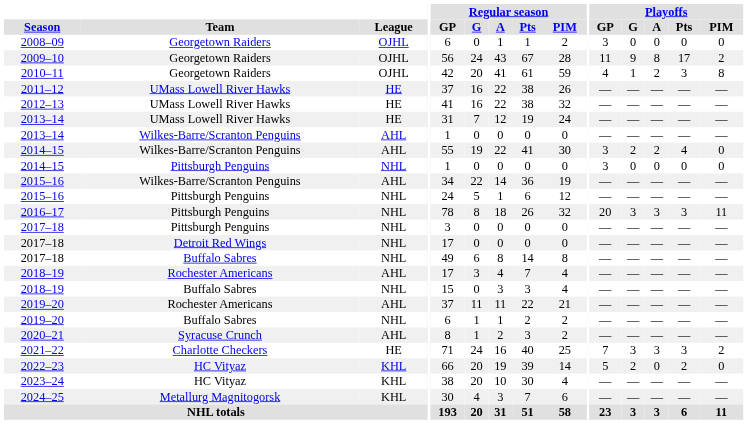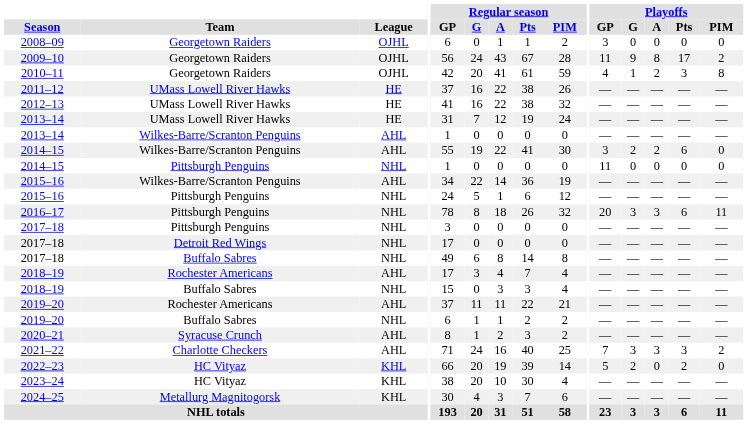2014–15 / Wilkes-Barre/Scranton Penguins | Playoffs / Pts: 4 -> 6
2014–15 / Pittsburgh Penguins | Playoffs / GP: 3 -> 11
2016–17 | Playoffs / Pts: 3 -> 6
2021–22 | League: HE -> AHL
